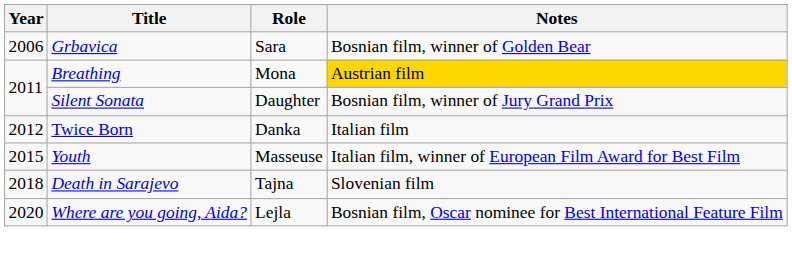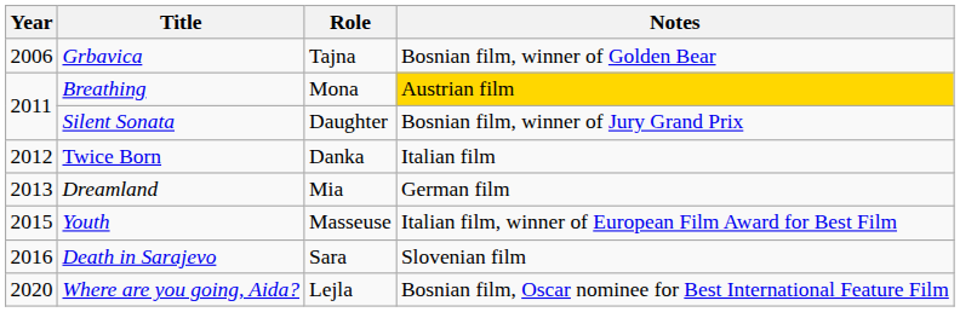Grbavica | Role: Sara -> Tajna
+ row: 2013 | Dreamland | Mia | German film
Death in Sarajevo | Year: 2018 -> 2016
Death in Sarajevo | Role: Tajna -> Sara
